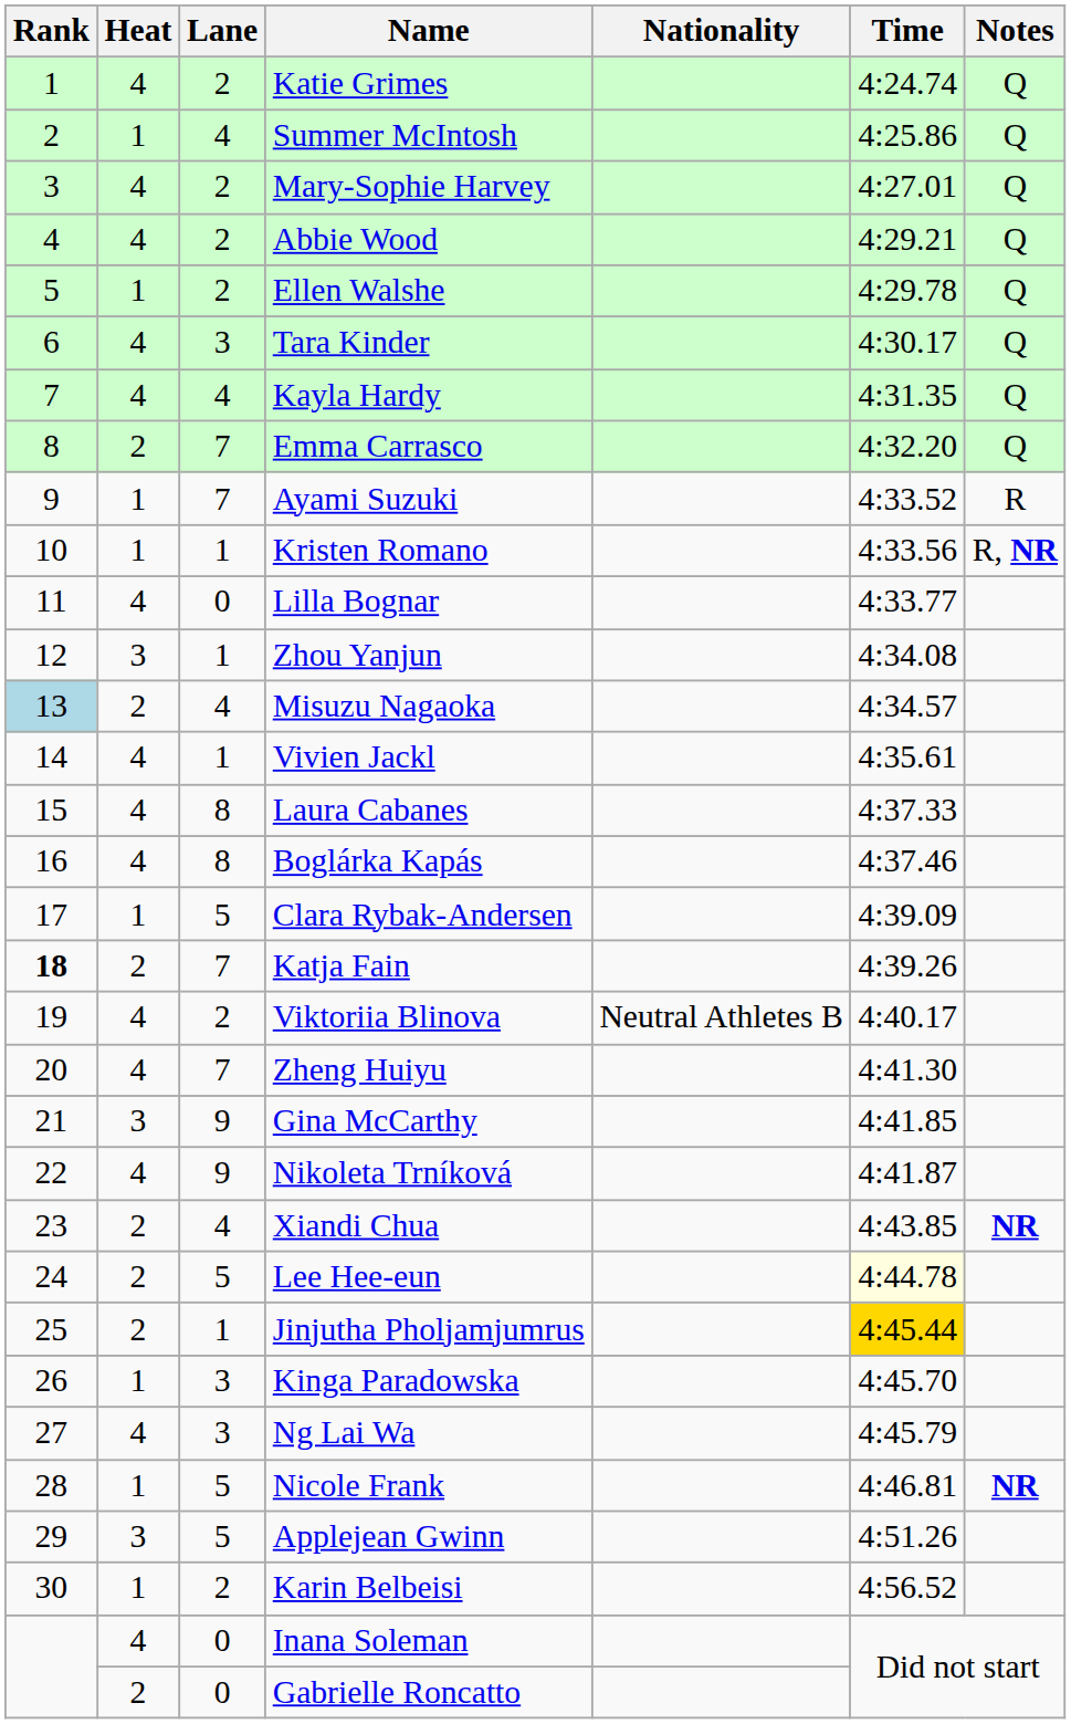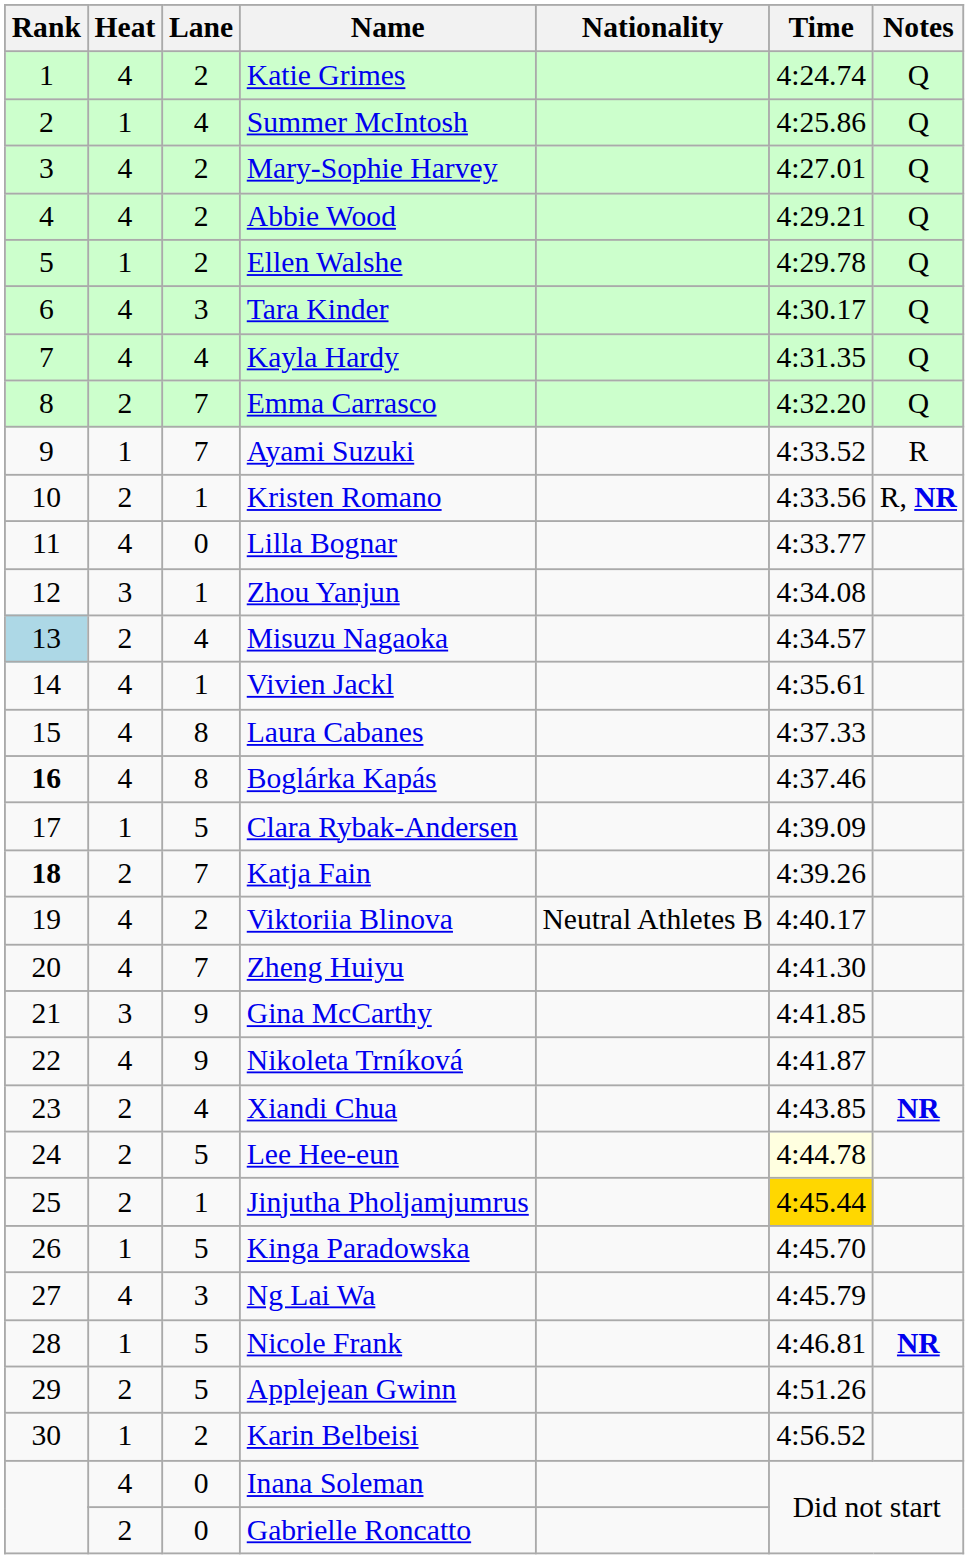Kristen Romano | Heat: 1 -> 2
Boglárka Kapás | Rank: normal -> bold
Kinga Paradowska | Lane: 3 -> 5
Applejean Gwinn | Heat: 3 -> 2
